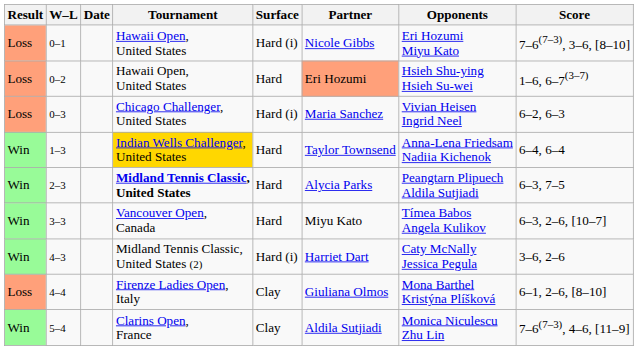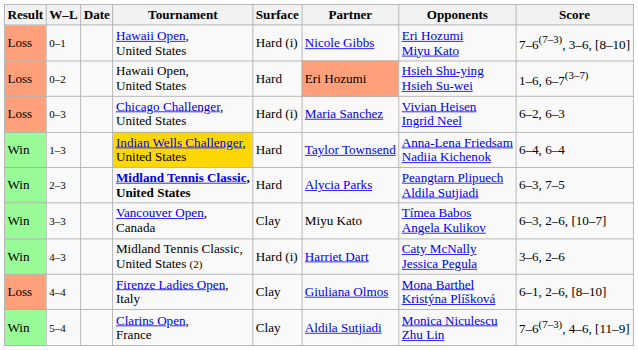3–3 | Surface: Hard -> Clay
